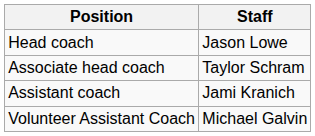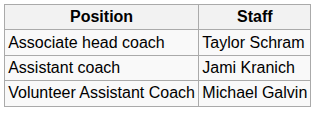- row: Head coach | Jason Lowe
